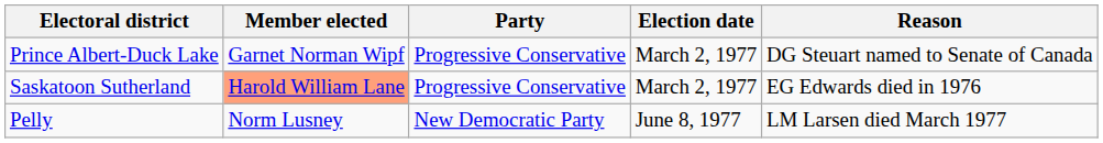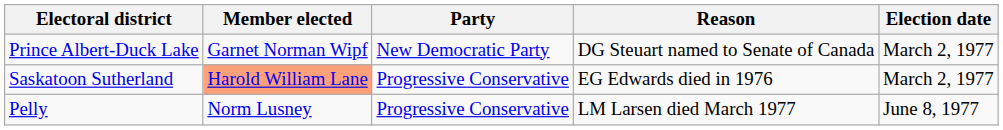columns swapped: Election date <-> Reason
Prince Albert-Duck Lake | Party: Progressive Conservative -> New Democratic Party
Pelly | Party: New Democratic Party -> Progressive Conservative
